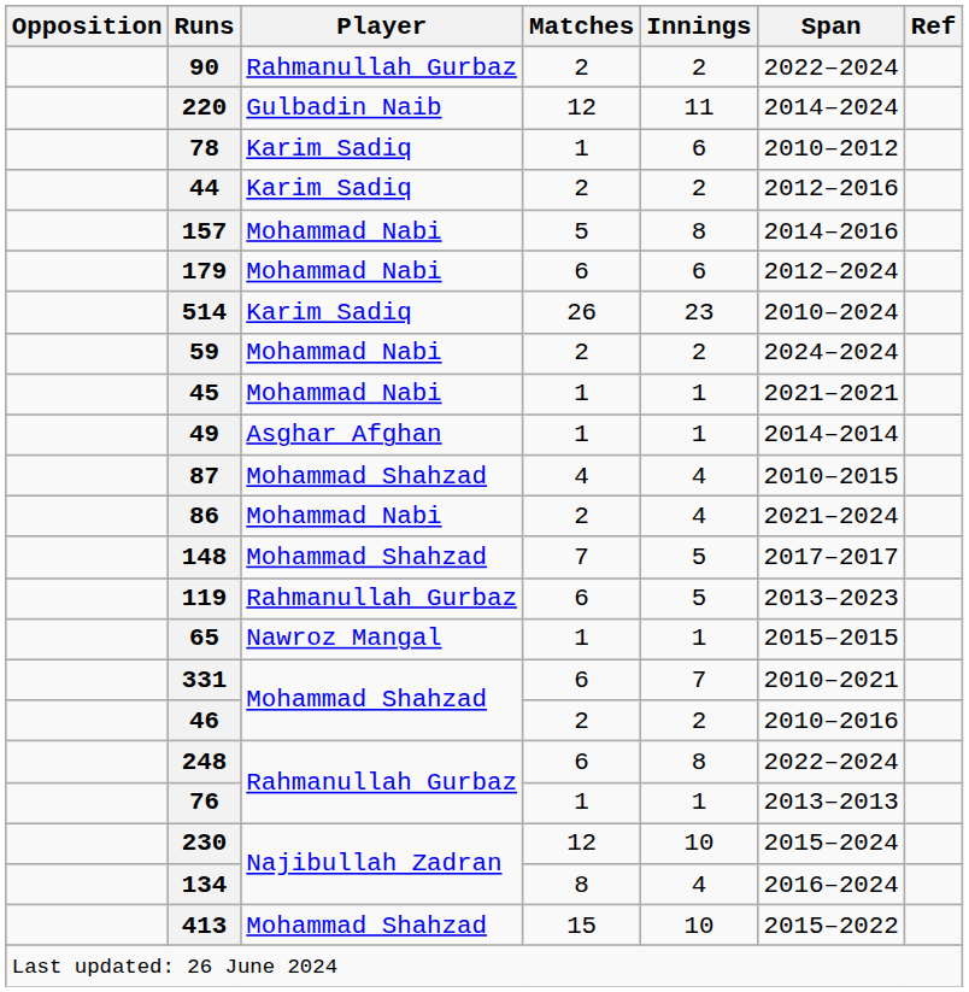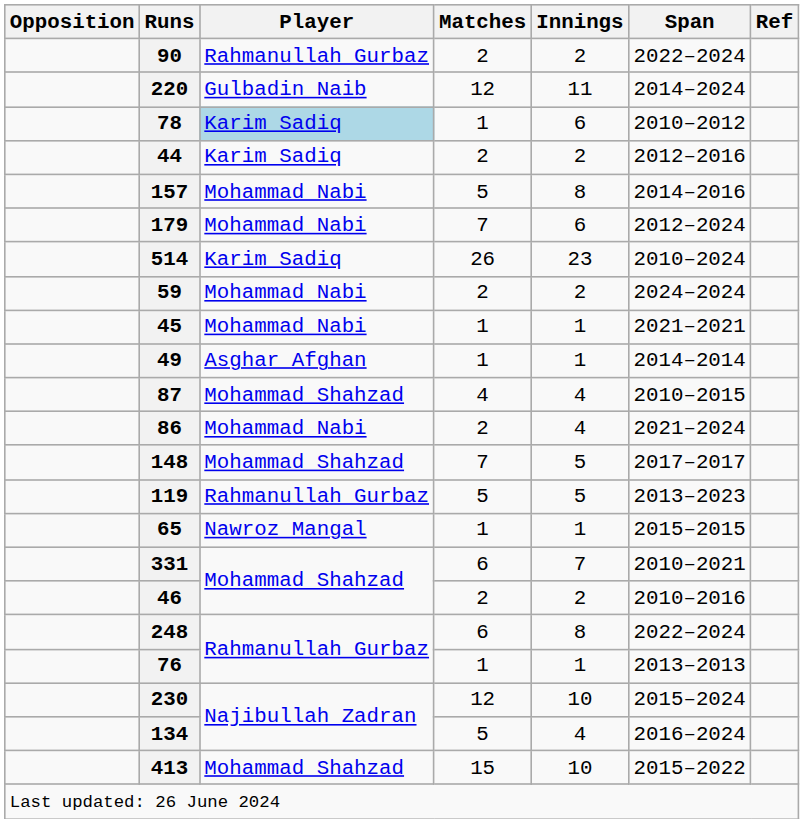78 | Player: no background -> lightblue background
179 | Matches: 6 -> 7
119 | Matches: 6 -> 5
134 | Matches: 8 -> 5
